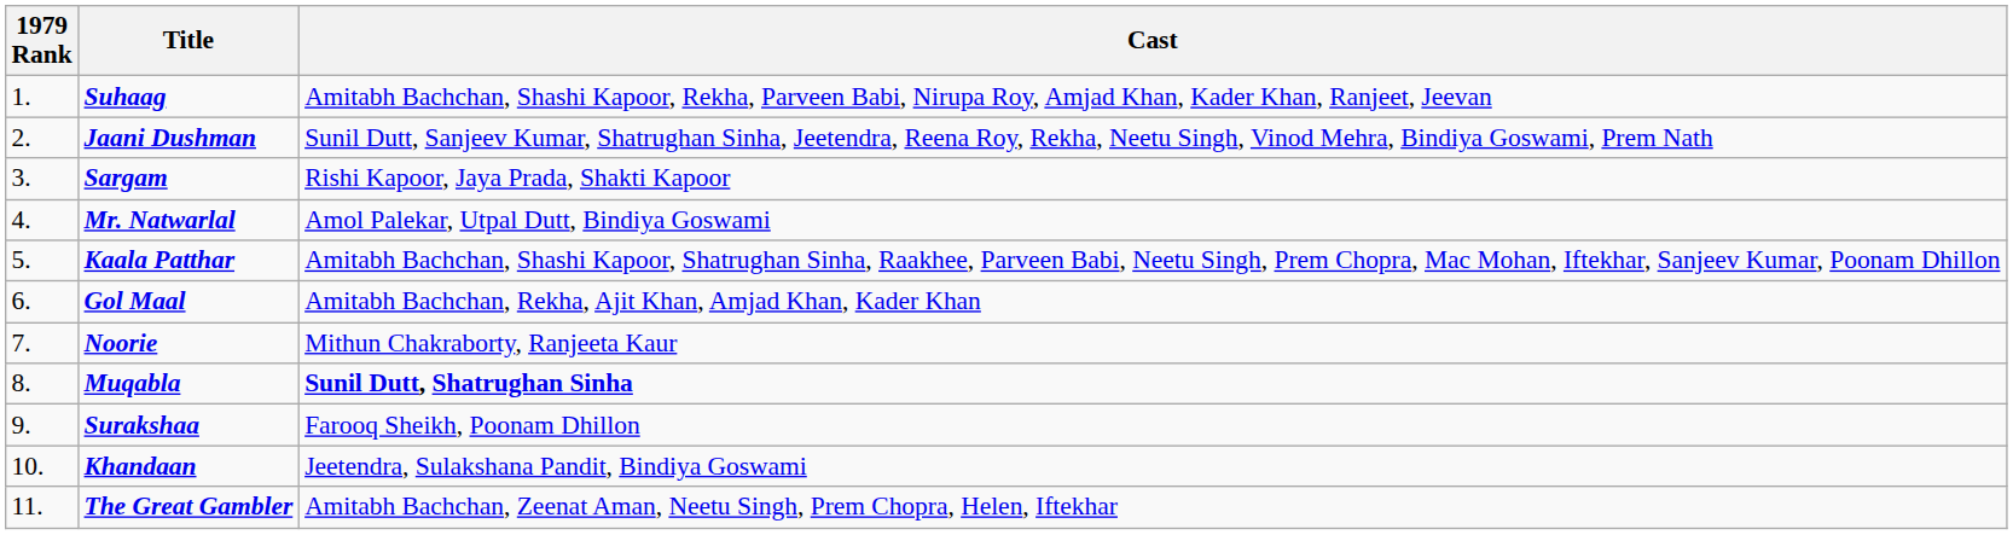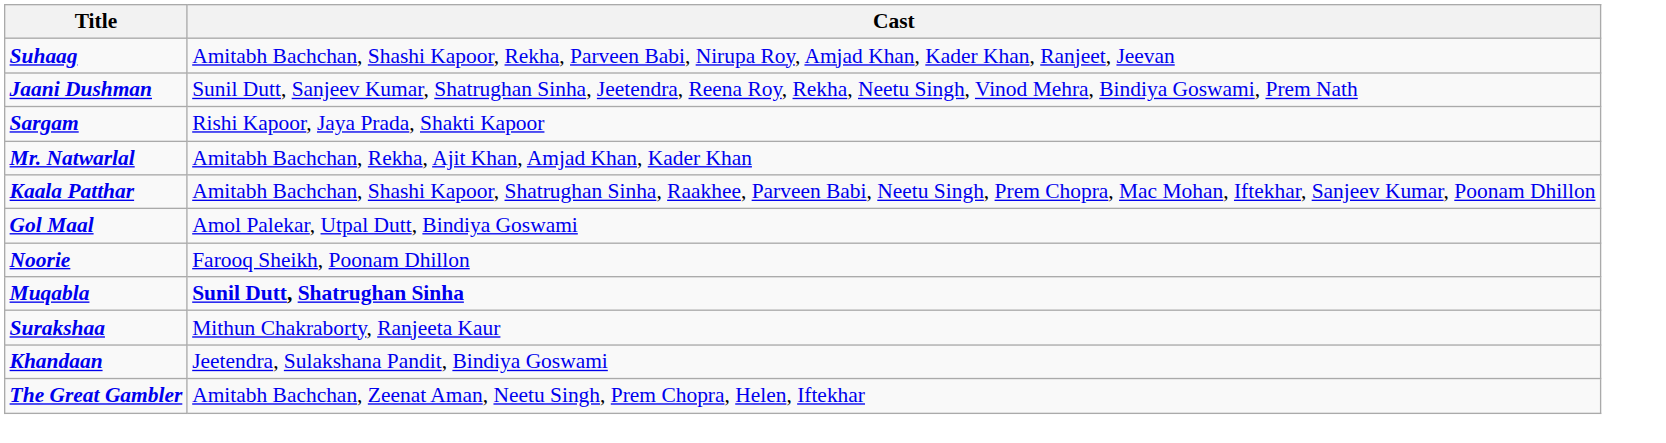- column: 1979 Rank | 1. | 2. | 3. | 4. | 5. | 6. | 7. | 8. | 9. | 10. | 11.
Mr. Natwarlal | Cast: Amol Palekar, Utpal Dutt, Bindiya Goswami -> Amitabh Bachchan, Rekha, Ajit Khan, Amjad Khan, Kader Khan
Gol Maal | Cast: Amitabh Bachchan, Rekha, Ajit Khan, Amjad Khan, Kader Khan -> Amol Palekar, Utpal Dutt, Bindiya Goswami
Noorie | Cast: Mithun Chakraborty, Ranjeeta Kaur -> Farooq Sheikh, Poonam Dhillon
Surakshaa | Cast: Farooq Sheikh, Poonam Dhillon -> Mithun Chakraborty, Ranjeeta Kaur
